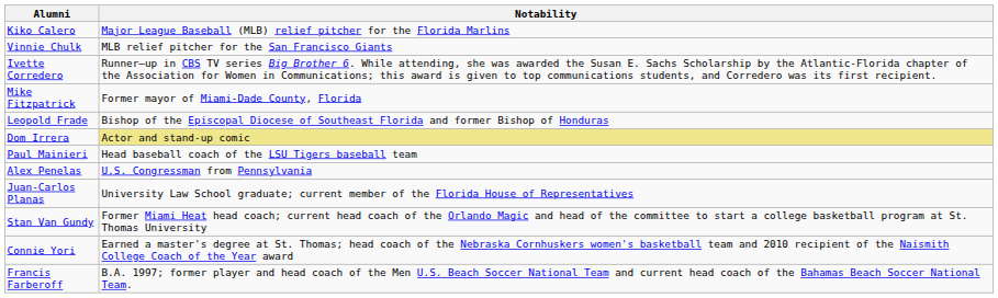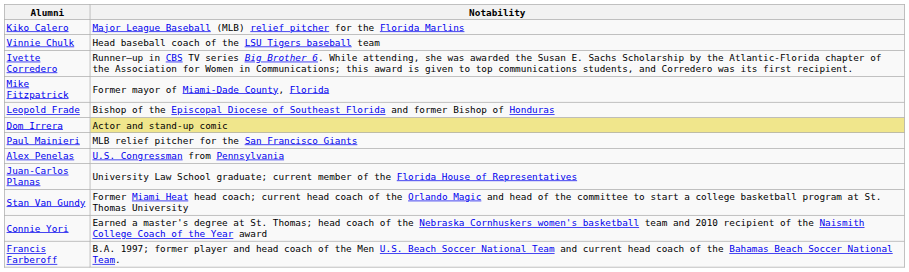Vinnie Chulk | Notability: MLB relief pitcher for the San Francisco Giants -> Head baseball coach of the LSU Tigers baseball team
Paul Mainieri | Notability: Head baseball coach of the LSU Tigers baseball team -> MLB relief pitcher for the San Francisco Giants
